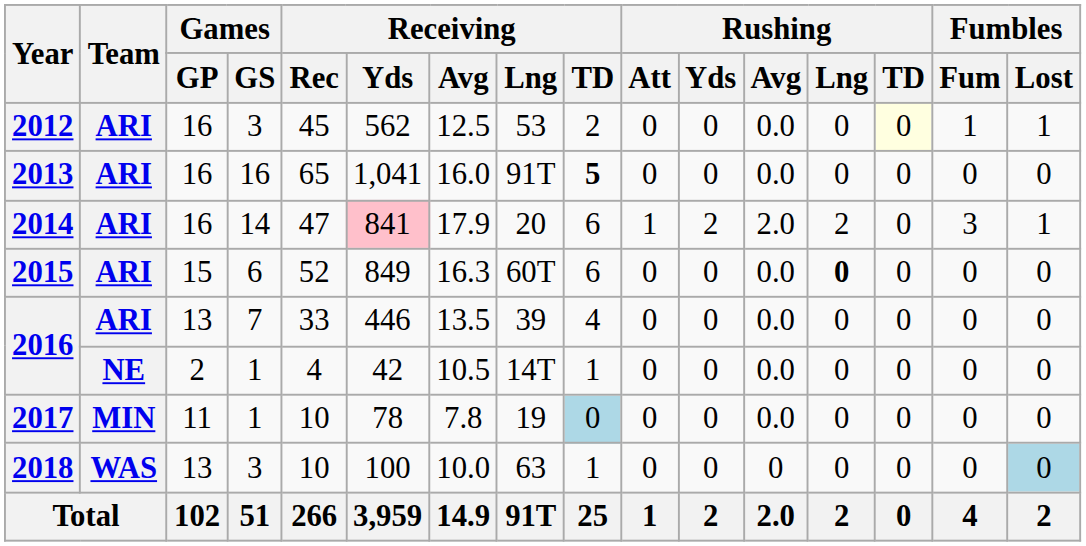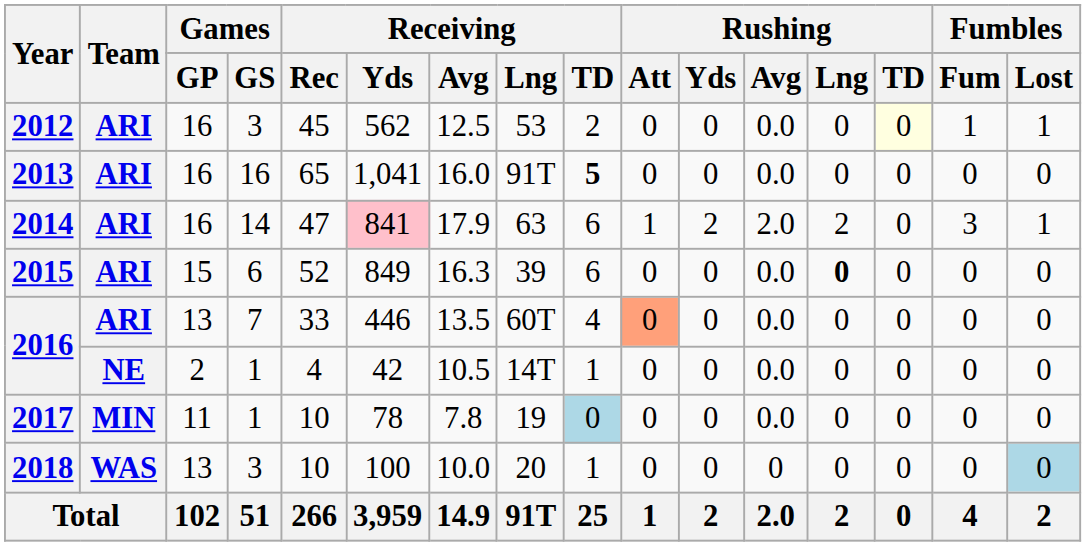2014 | Receiving / Lng: 20 -> 63
2015 | Receiving / Lng: 60T -> 39
2016 / 7 | Receiving / Lng: 39 -> 60T
2016 / 7 | Rushing / Att: no background -> lightsalmon background
2018 | Receiving / Lng: 63 -> 20
